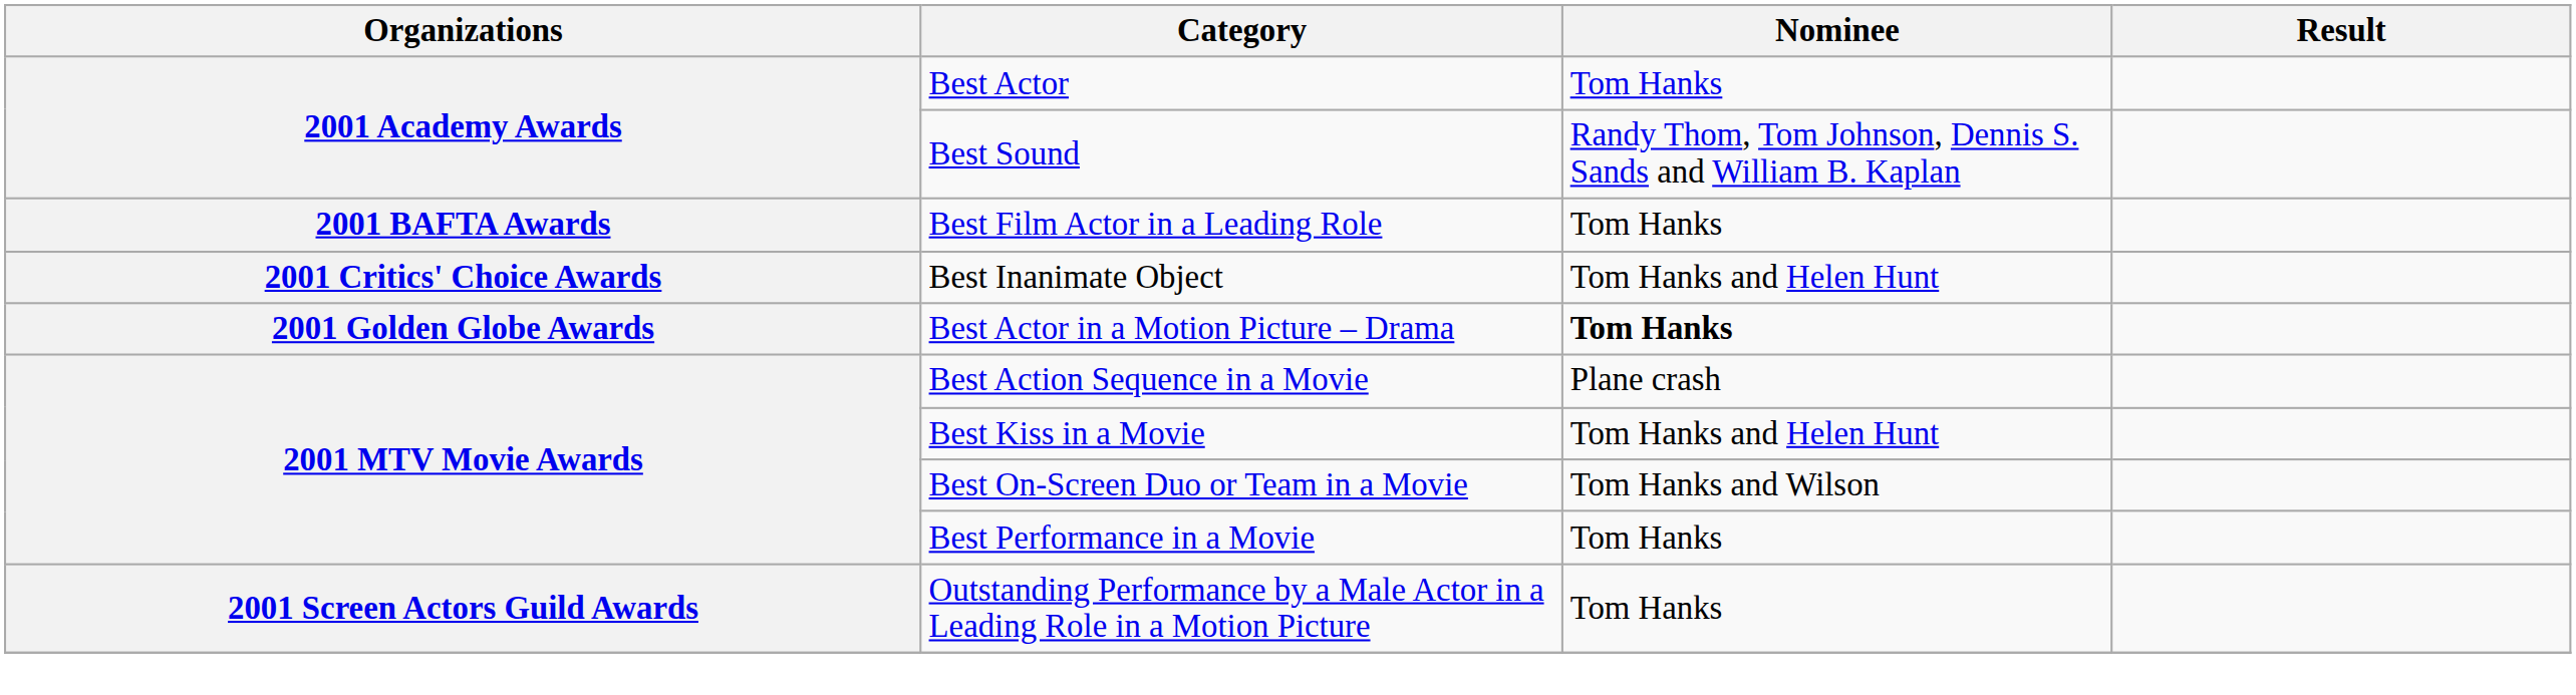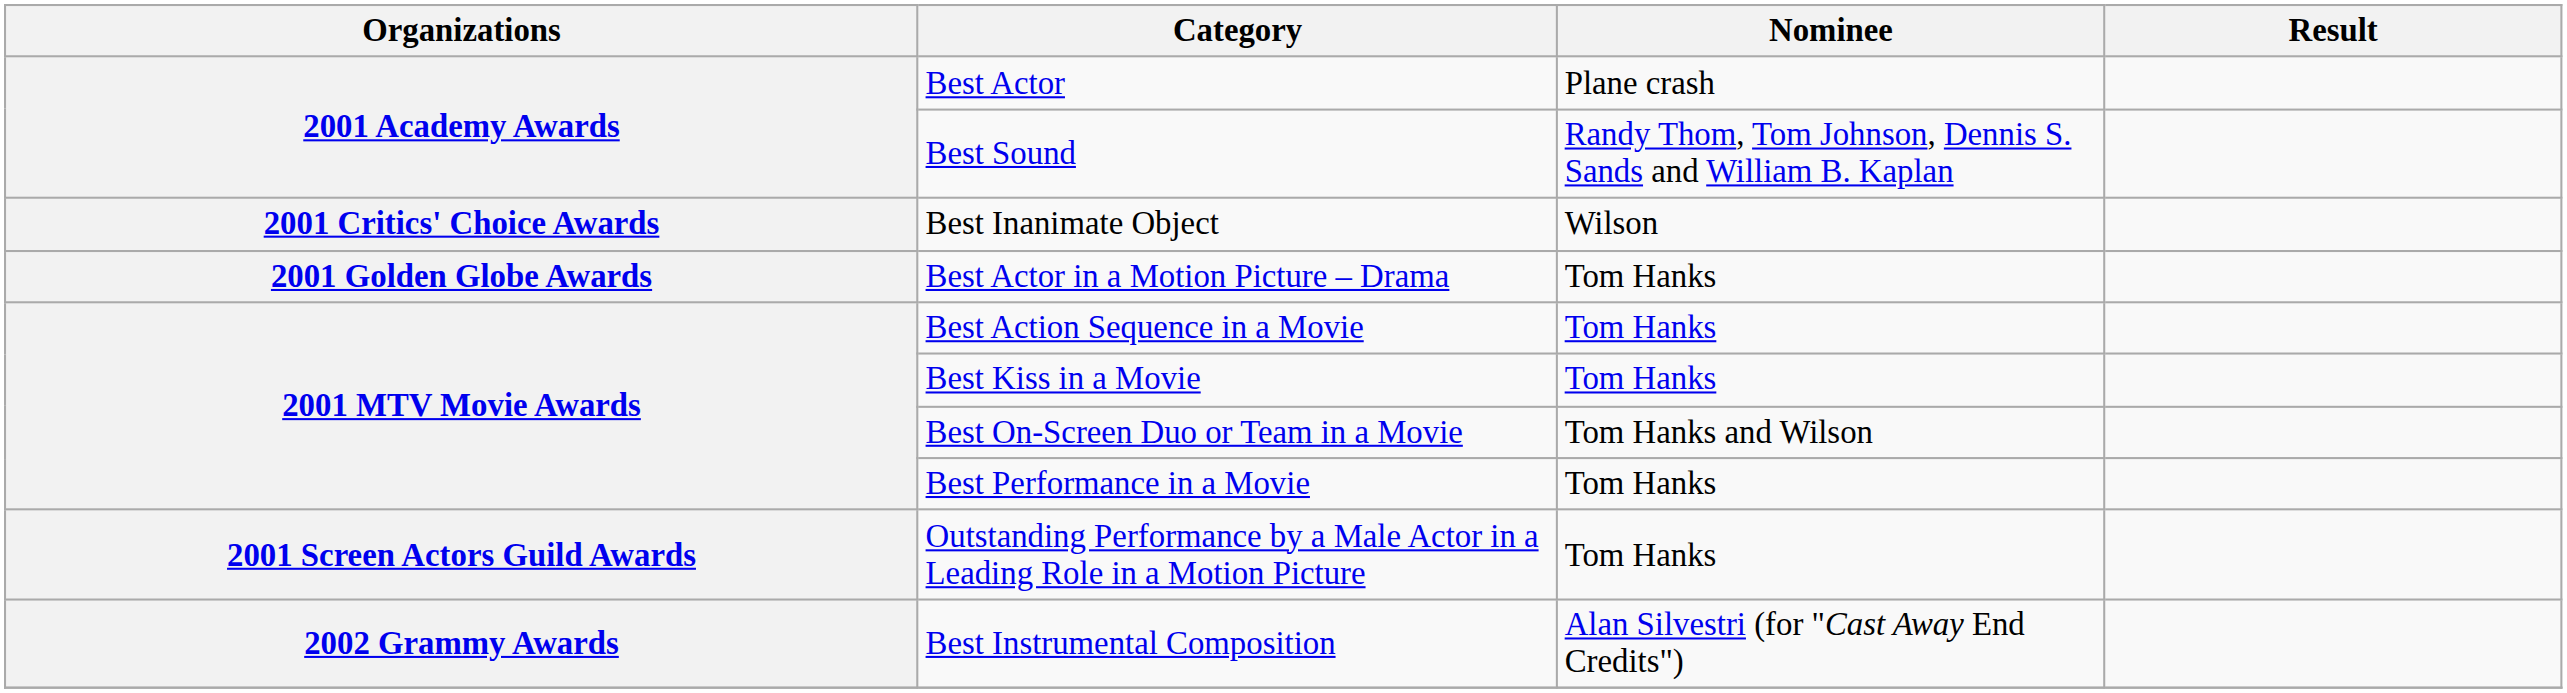Best Actor | Nominee: Tom Hanks -> Plane crash
- row: 2001 BAFTA Awards | Best Film Actor in a Leading Role | Tom Hanks
Best Inanimate Object | Nominee: Tom Hanks and Helen Hunt -> Wilson
Best Actor in a Motion Picture – Drama | Nominee: bold -> normal
Best Action Sequence in a Movie | Nominee: Plane crash -> Tom Hanks
Best Kiss in a Movie | Nominee: Tom Hanks and Helen Hunt -> Tom Hanks
+ row: 2002 Grammy Awards | Best Instrumental Composition | Alan Silvestri (for "Cast Away End Credits")
